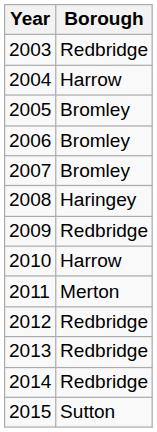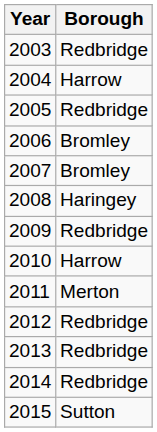2005 | Borough: Bromley -> Redbridge
